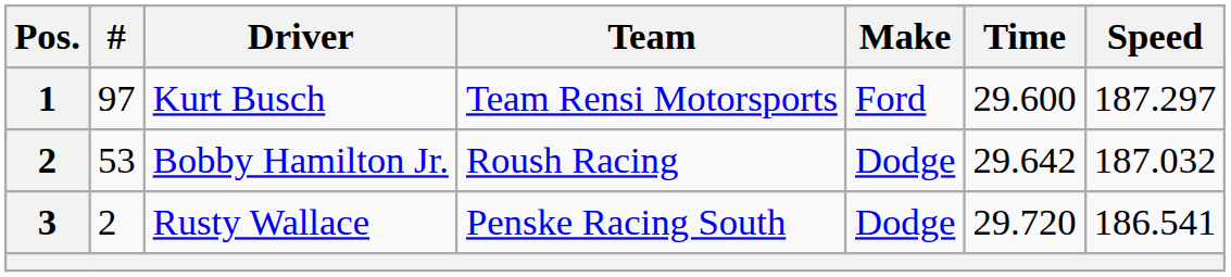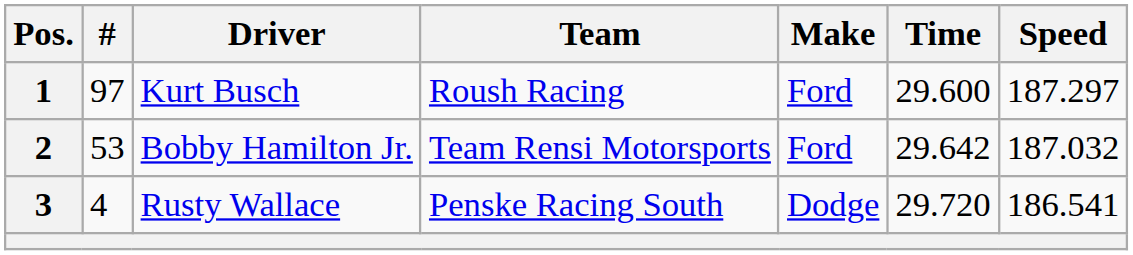Kurt Busch | Team: Team Rensi Motorsports -> Roush Racing
Bobby Hamilton Jr. | Team: Roush Racing -> Team Rensi Motorsports
Bobby Hamilton Jr. | Make: Dodge -> Ford
Rusty Wallace | #: 2 -> 4
